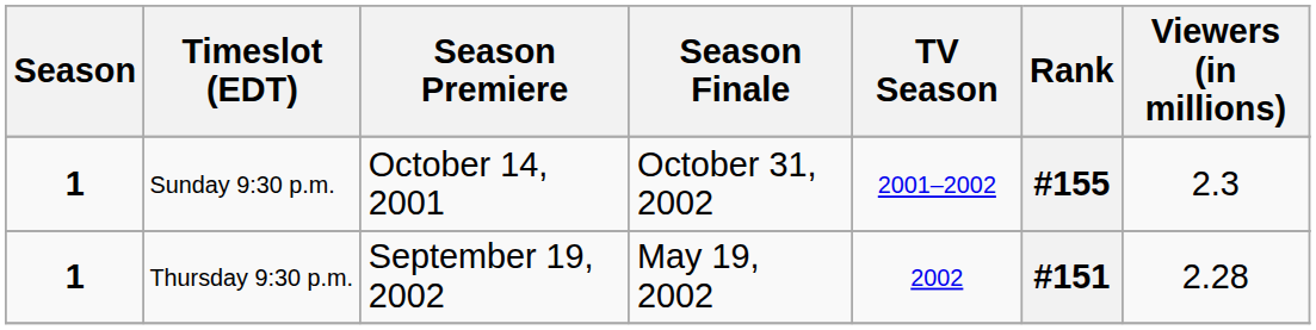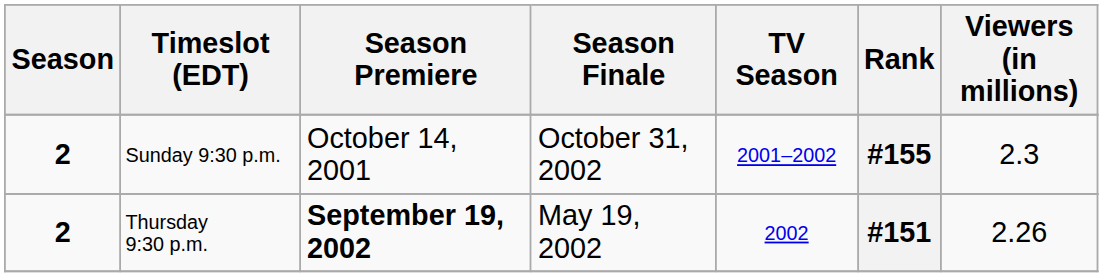Sunday 9:30 p.m. | Season: 1 -> 2
Thursday 9:30 p.m. | Season: 1 -> 2
Thursday 9:30 p.m. | Season Premiere: normal -> bold
Thursday 9:30 p.m. | Viewers (in millions): 2.28 -> 2.26
